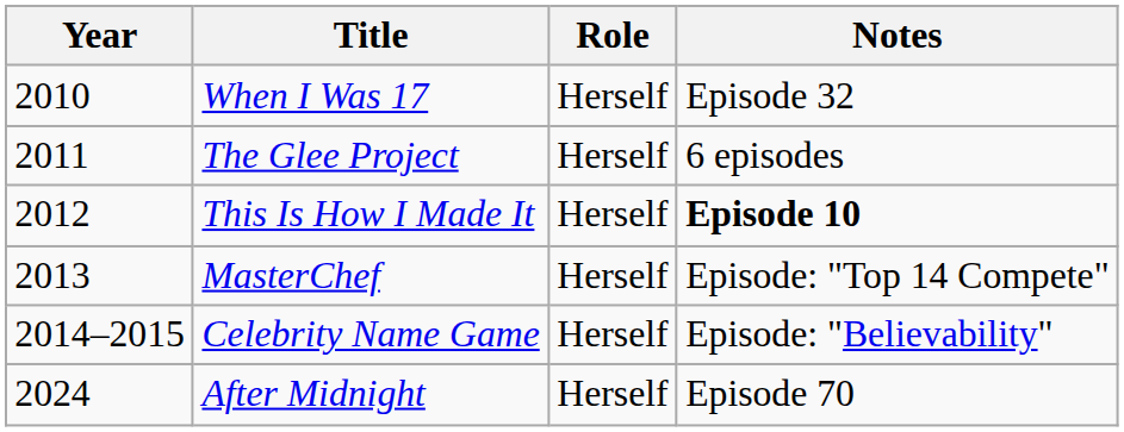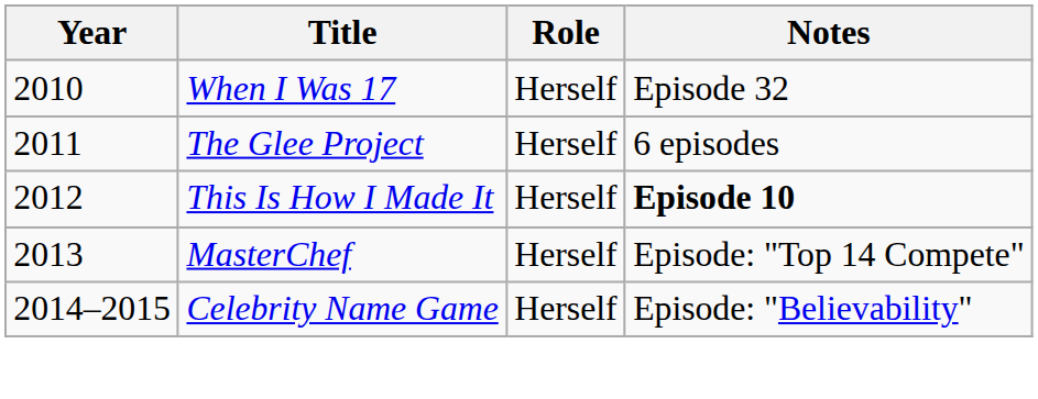- row: 2024 | After Midnight | Herself | Episode 70
